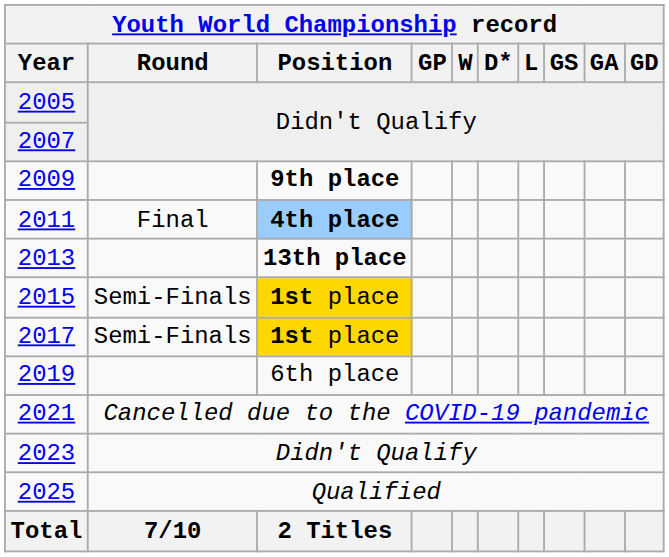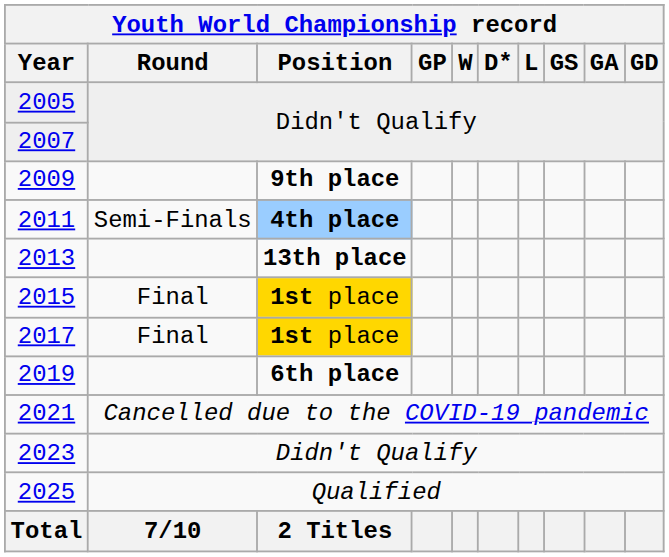2011 | Round: Final -> Semi-Finals
2015 | Round: Semi-Finals -> Final
2017 | Round: Semi-Finals -> Final
2019 | Position: normal -> bold
